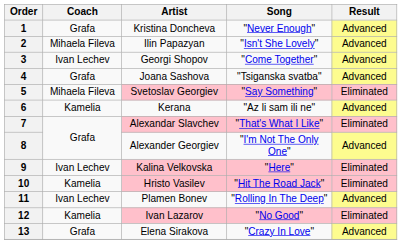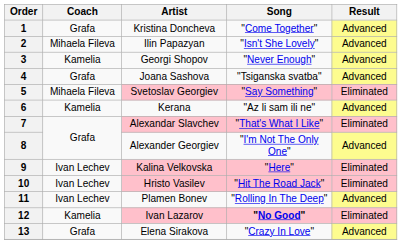1 | Song: "Never Enough" -> "Come Together"
3 | Coach: Ivan Lechev -> Kamelia
3 | Song: "Come Together" -> "Never Enough"
10 | Coach: Kamelia -> Ivan Lechev
12 | Song: normal -> bold
